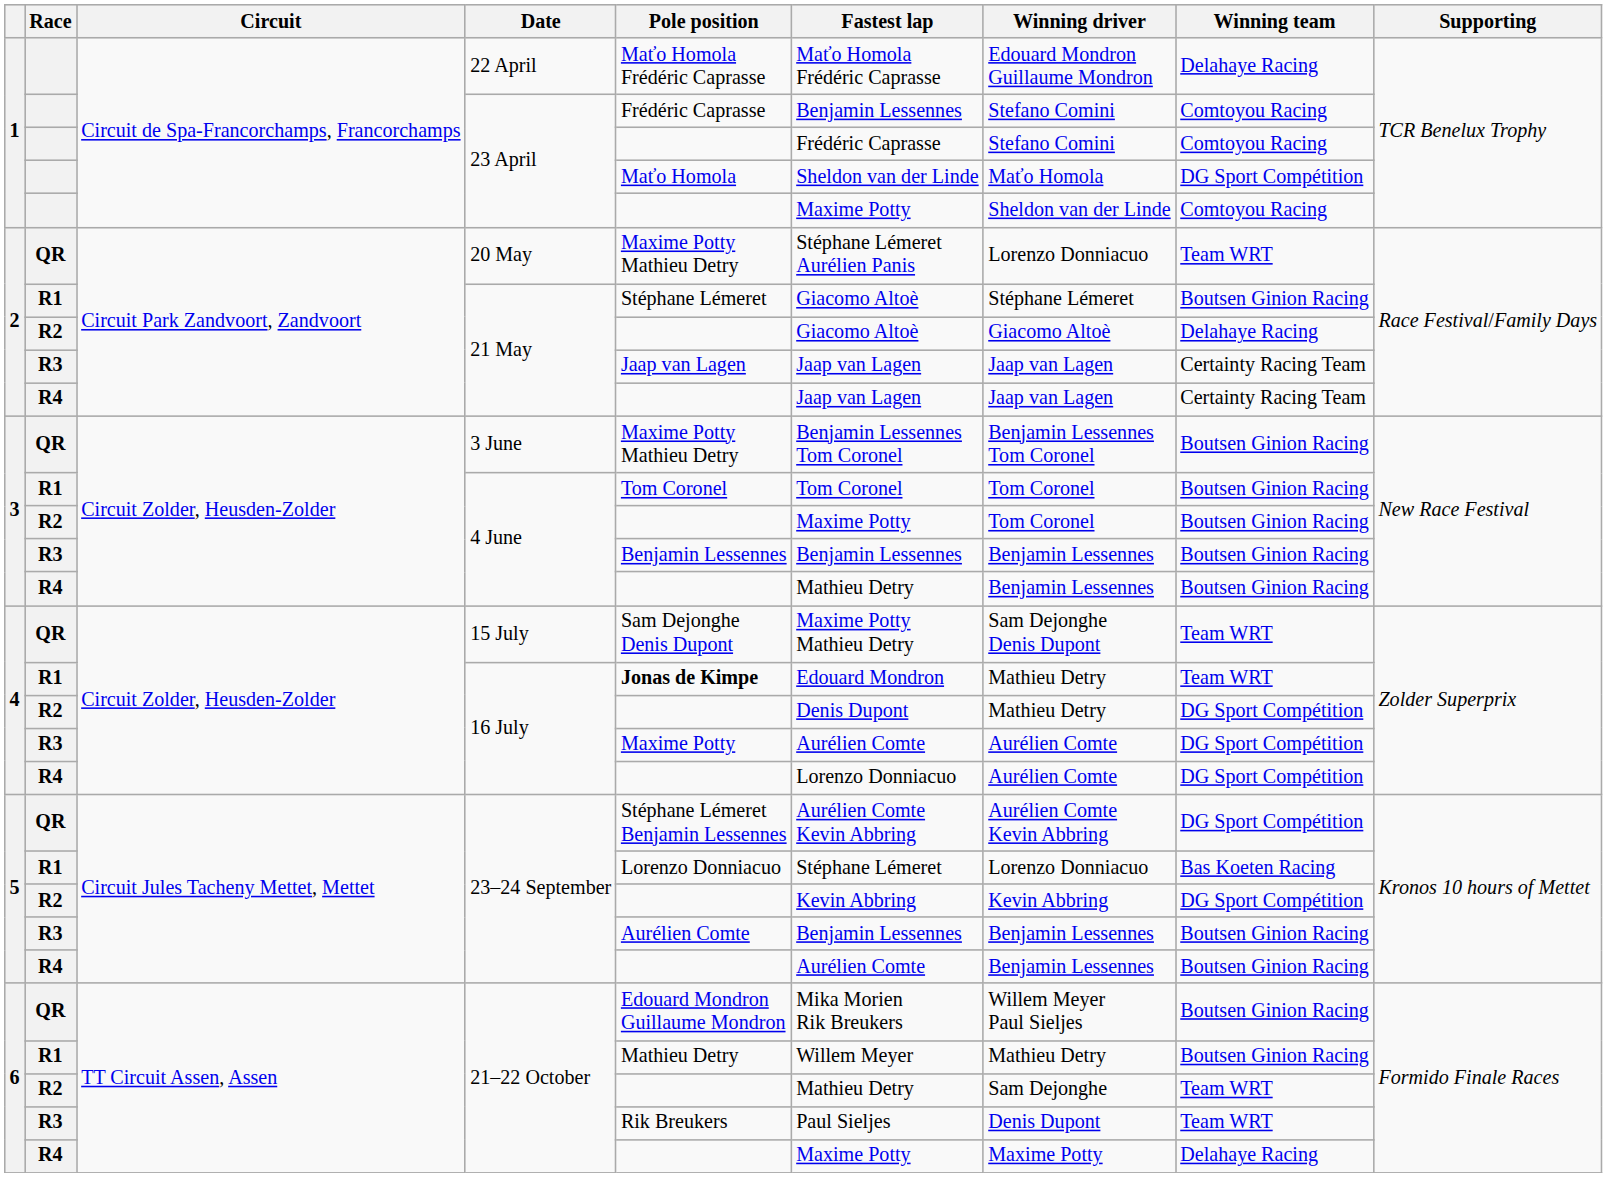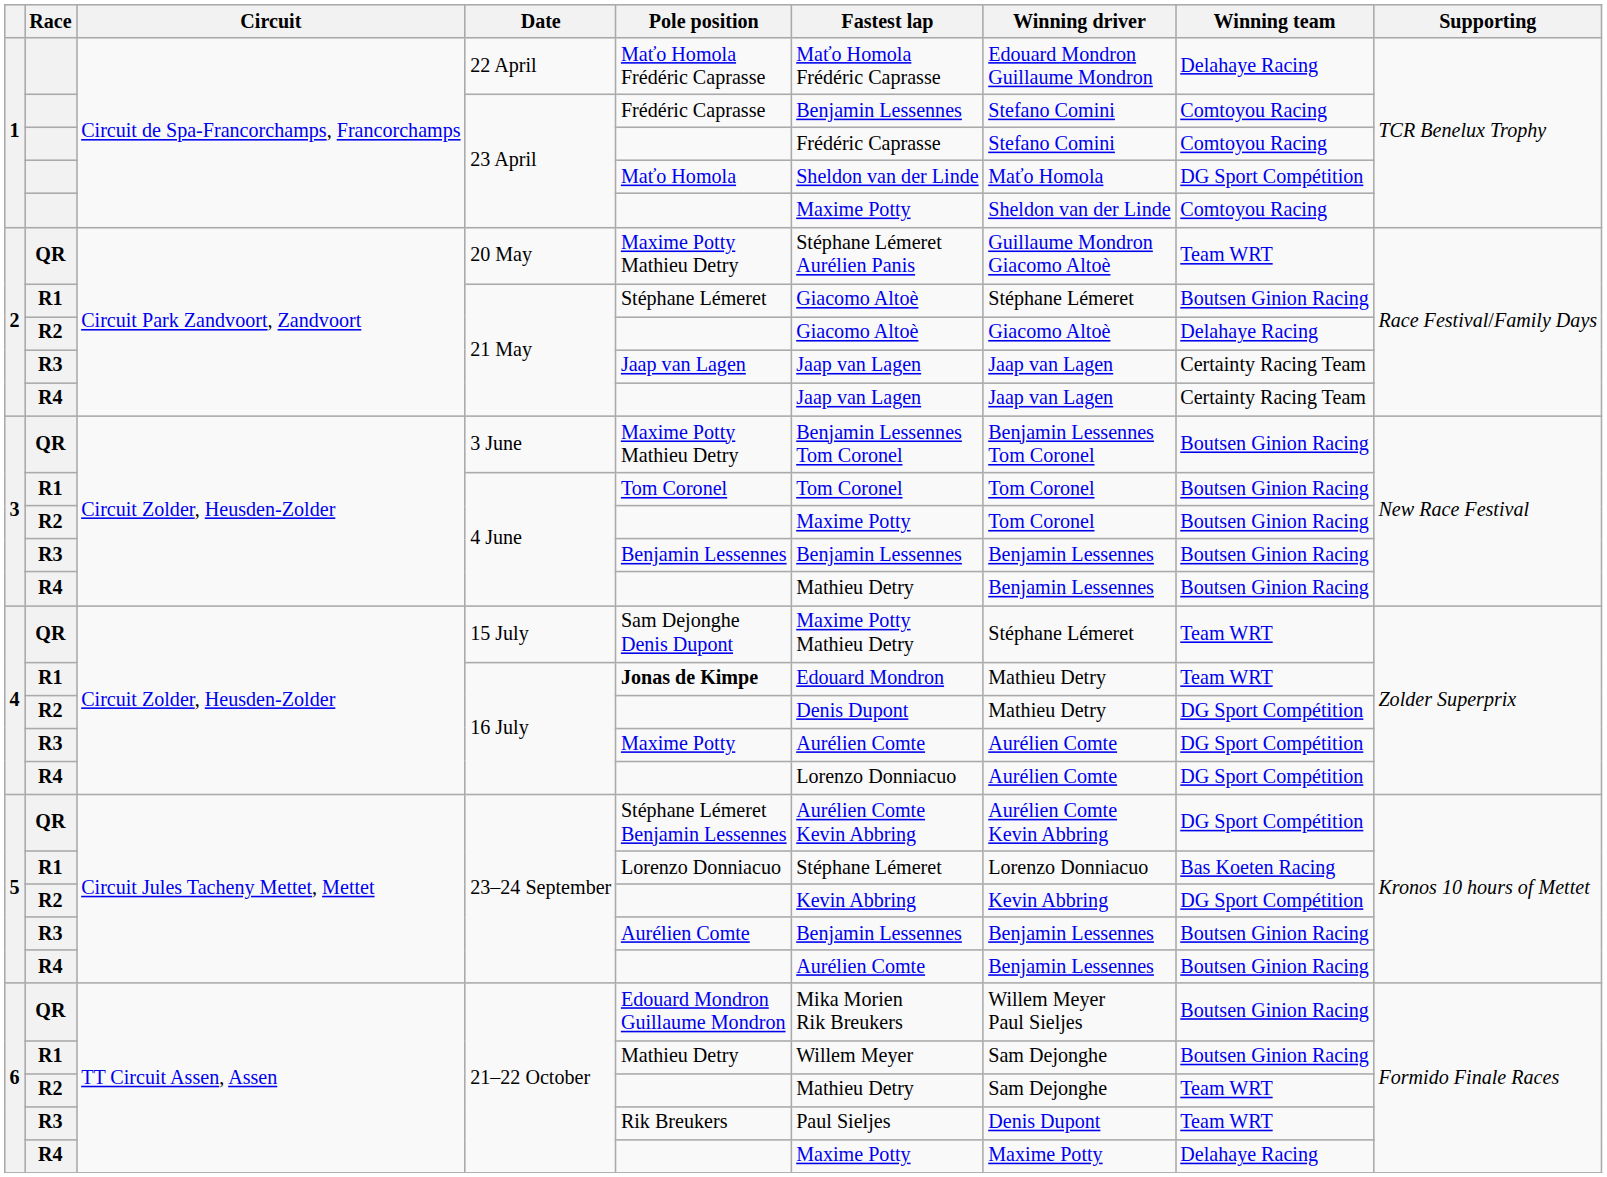20 May | Winning driver: Lorenzo Donniacuo -> Guillaume Mondron Giacomo Altoè
15 July | Winning driver: Sam Dejonghe Denis Dupont -> Stéphane Lémeret
R1 / 21–22 October | Winning driver: Mathieu Detry -> Sam Dejonghe
